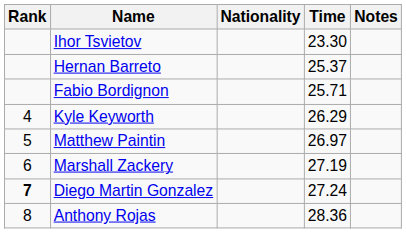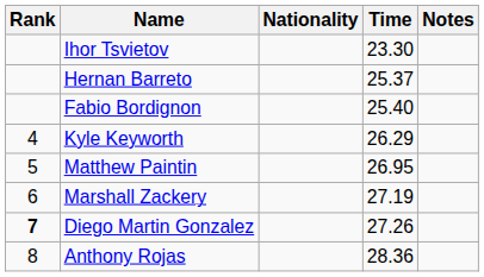Fabio Bordignon | Time: 25.71 -> 25.40
Matthew Paintin | Time: 26.97 -> 26.95
Diego Martin Gonzalez | Time: 27.24 -> 27.26
